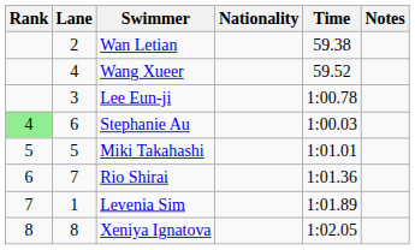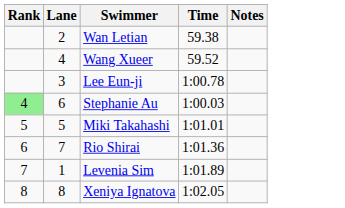- column: Nationality
